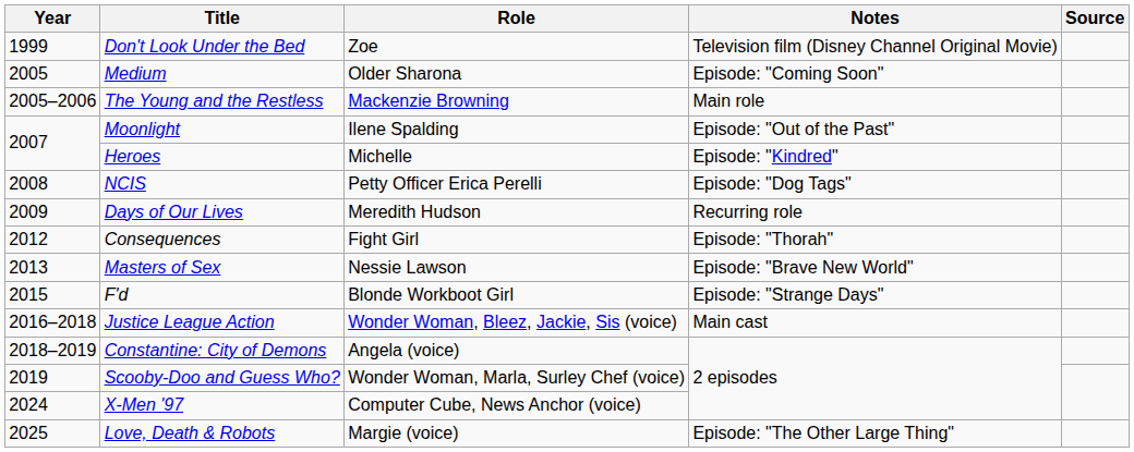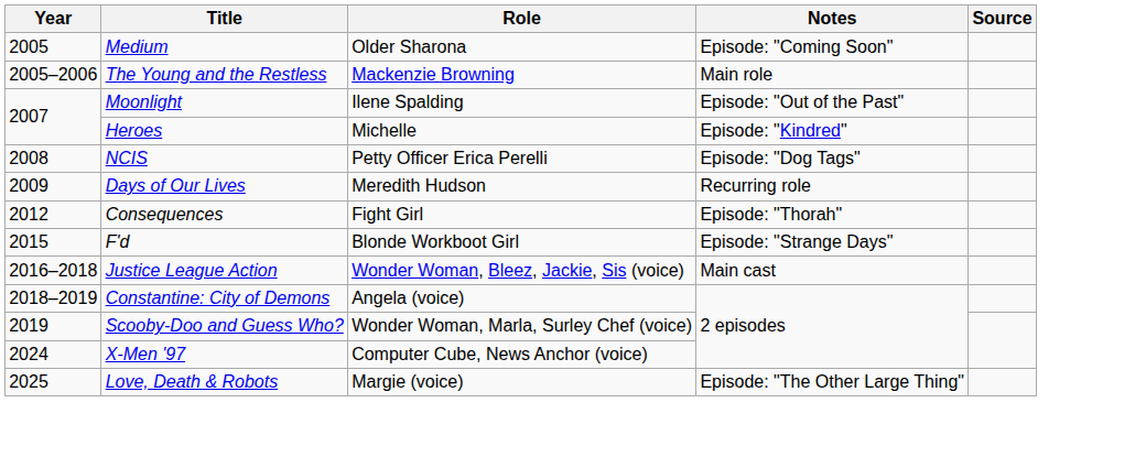- row: 1999 | Don't Look Under the Bed | Zoe | Television film (Disney Channel Original Movie)
- row: 2013 | Masters of Sex | Nessie Lawson | Episode: "Brave New World"
